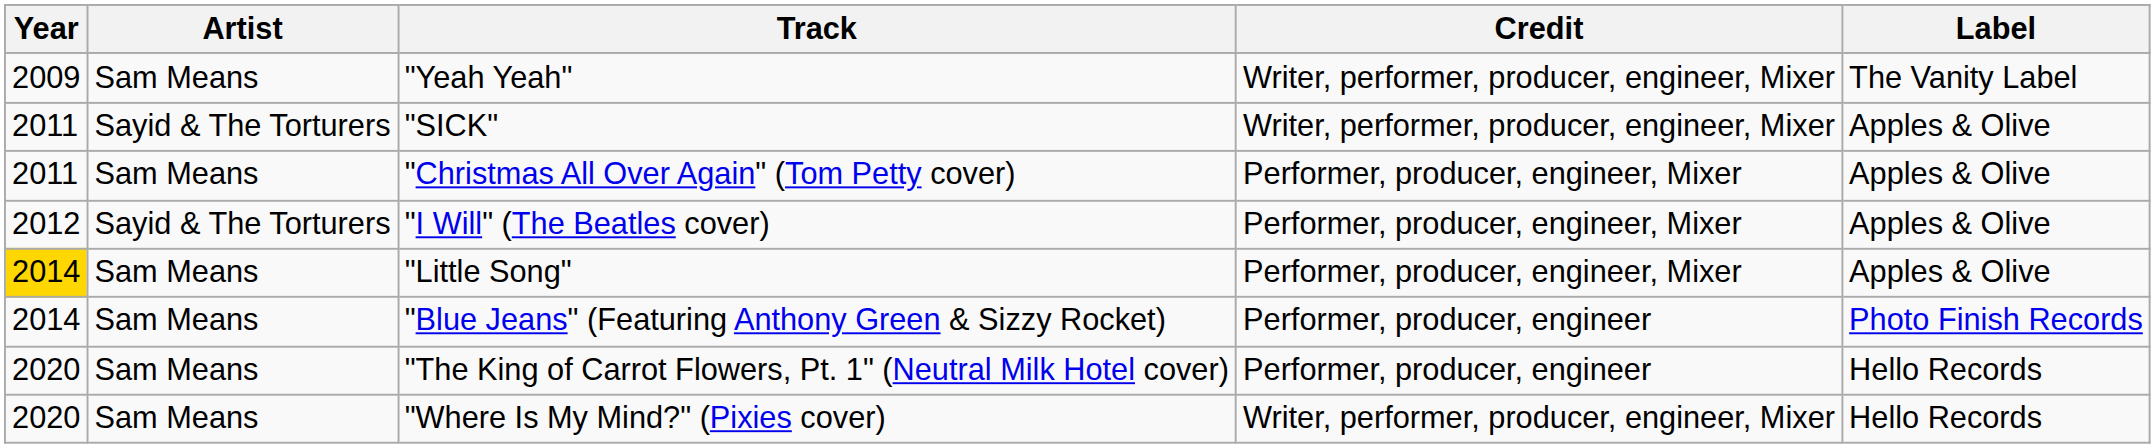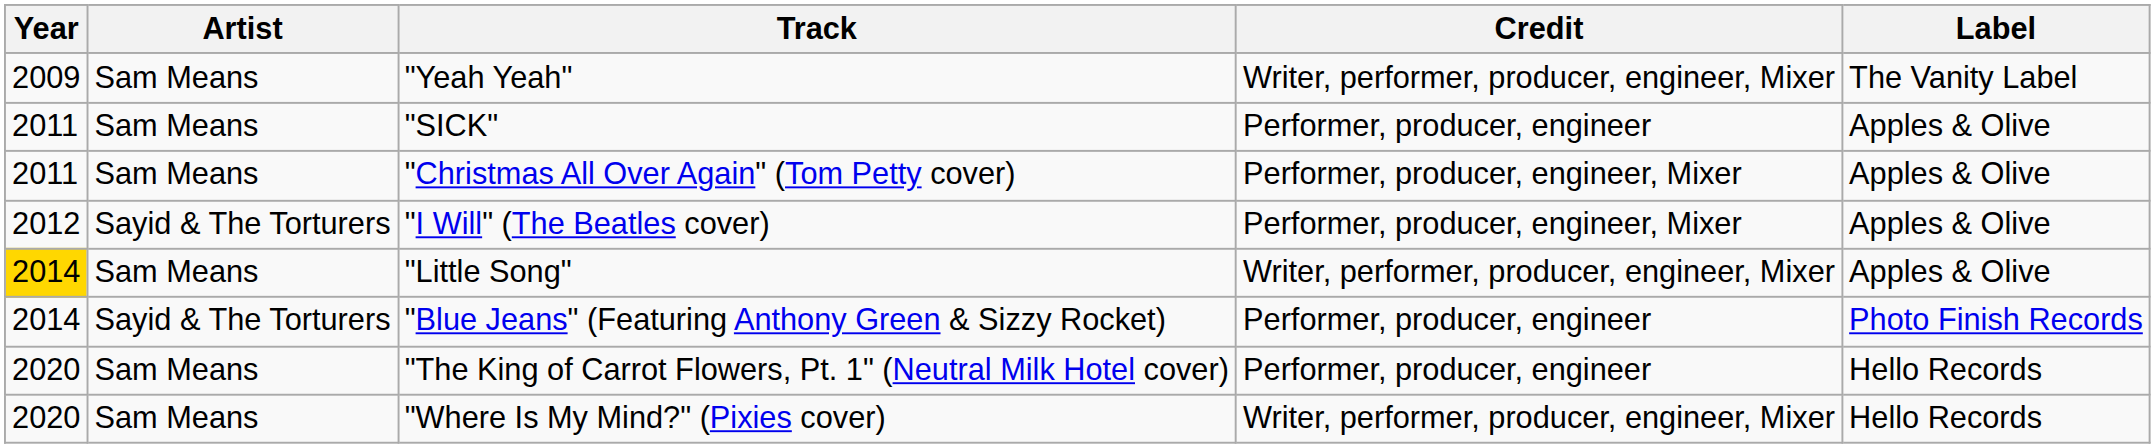"SICK" | Artist: Sayid & The Torturers -> Sam Means
"SICK" | Credit: Writer, performer, producer, engineer, Mixer -> Performer, producer, engineer
"Little Song" | Credit: Performer, producer, engineer, Mixer -> Writer, performer, producer, engineer, Mixer
"Blue Jeans" (Featuring Anthony Green & Sizzy Rocket) | Artist: Sam Means -> Sayid & The Torturers
